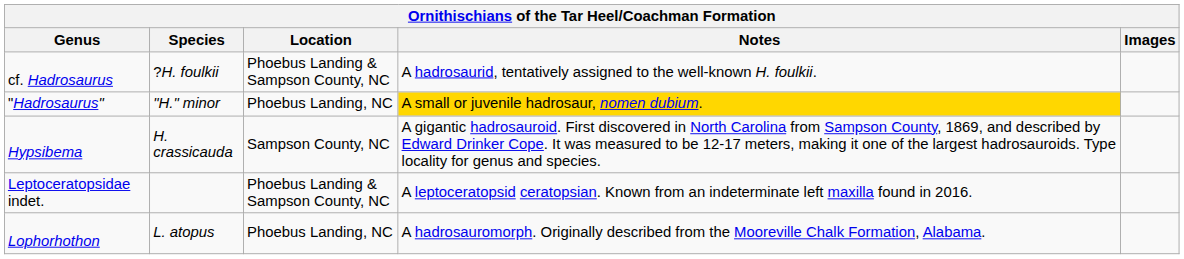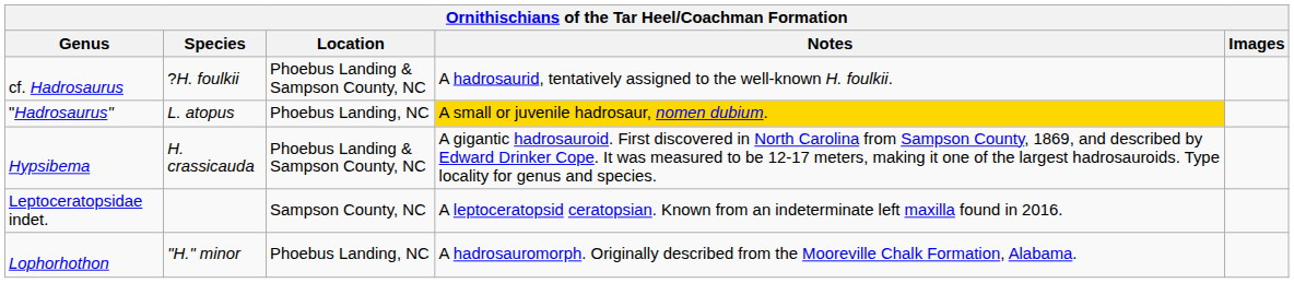"Hadrosaurus" | Species: "H." minor -> L. atopus
Hypsibema | Location: Sampson County, NC -> Phoebus Landing & Sampson County, NC
Leptoceratopsidae indet. | Location: Phoebus Landing & Sampson County, NC -> Sampson County, NC
Lophorhothon | Species: L. atopus -> "H." minor
